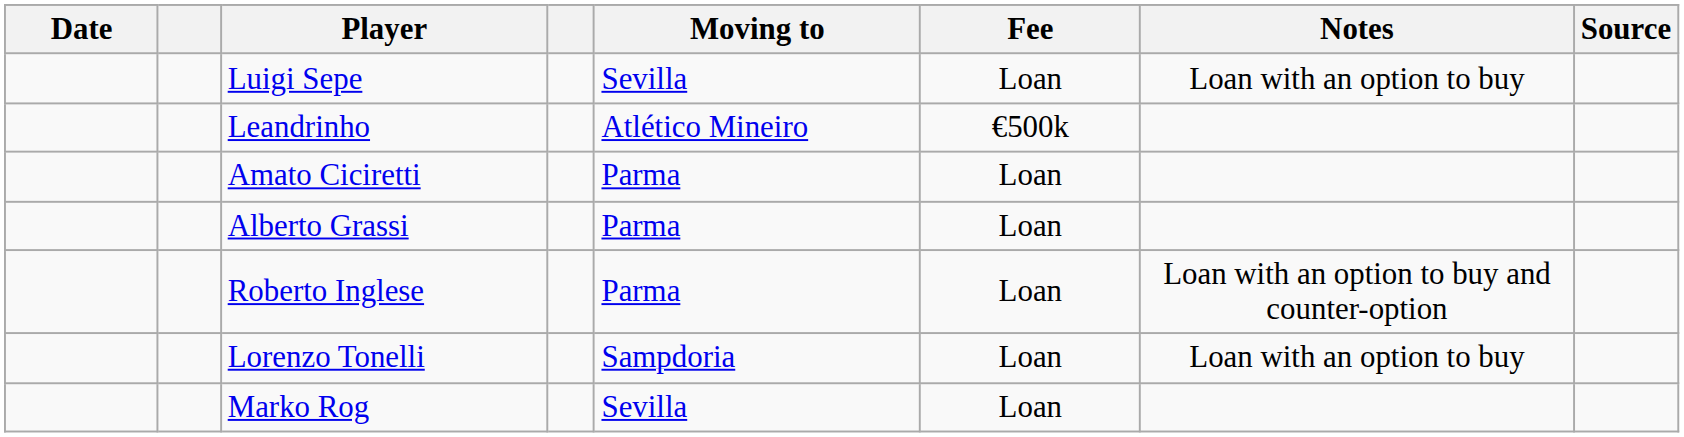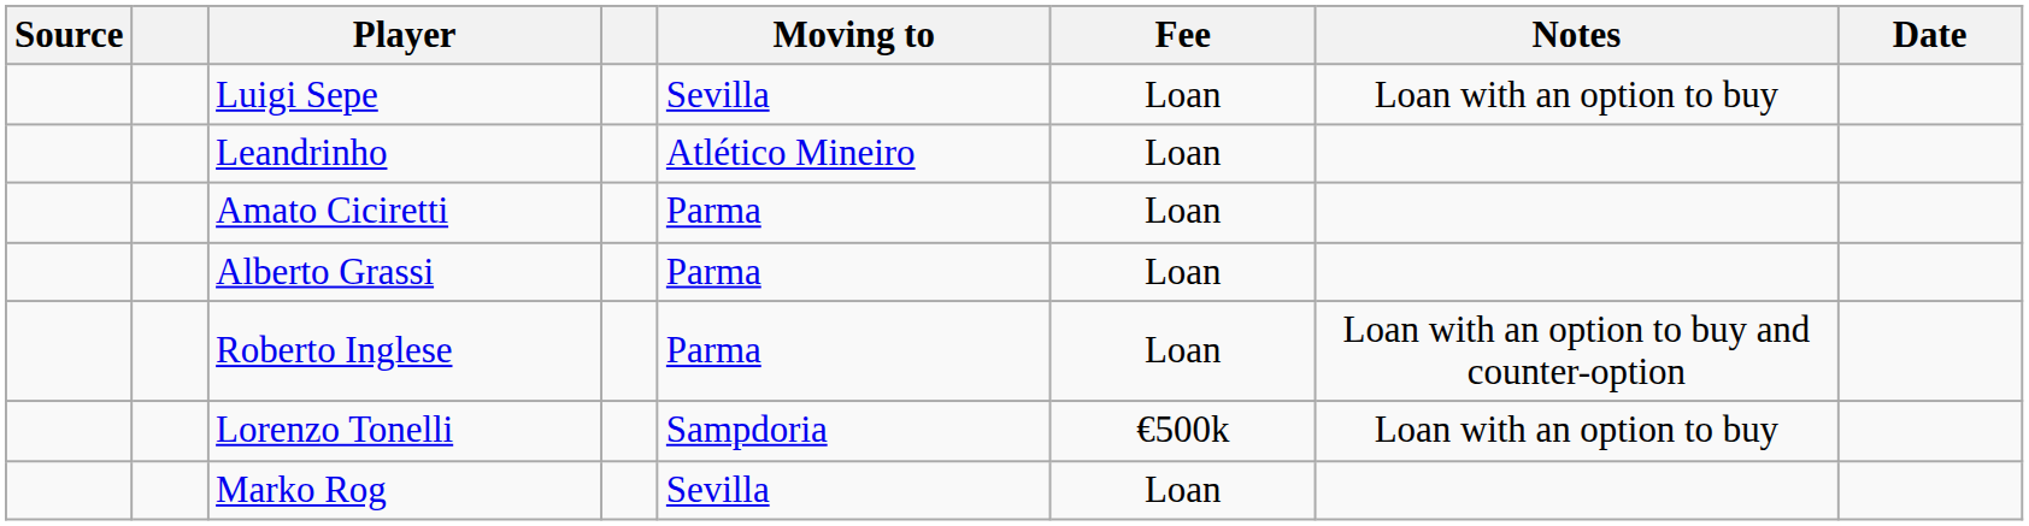columns swapped: Date <-> Source
Leandrinho | Fee: €500k -> Loan
Lorenzo Tonelli | Fee: Loan -> €500k
